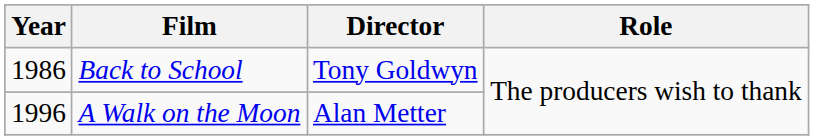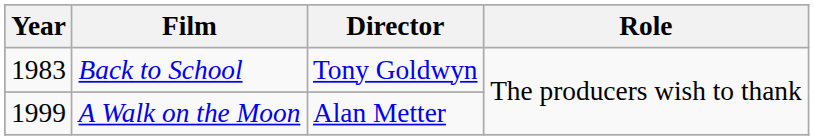Back to School | Year: 1986 -> 1983
A Walk on the Moon | Year: 1996 -> 1999
